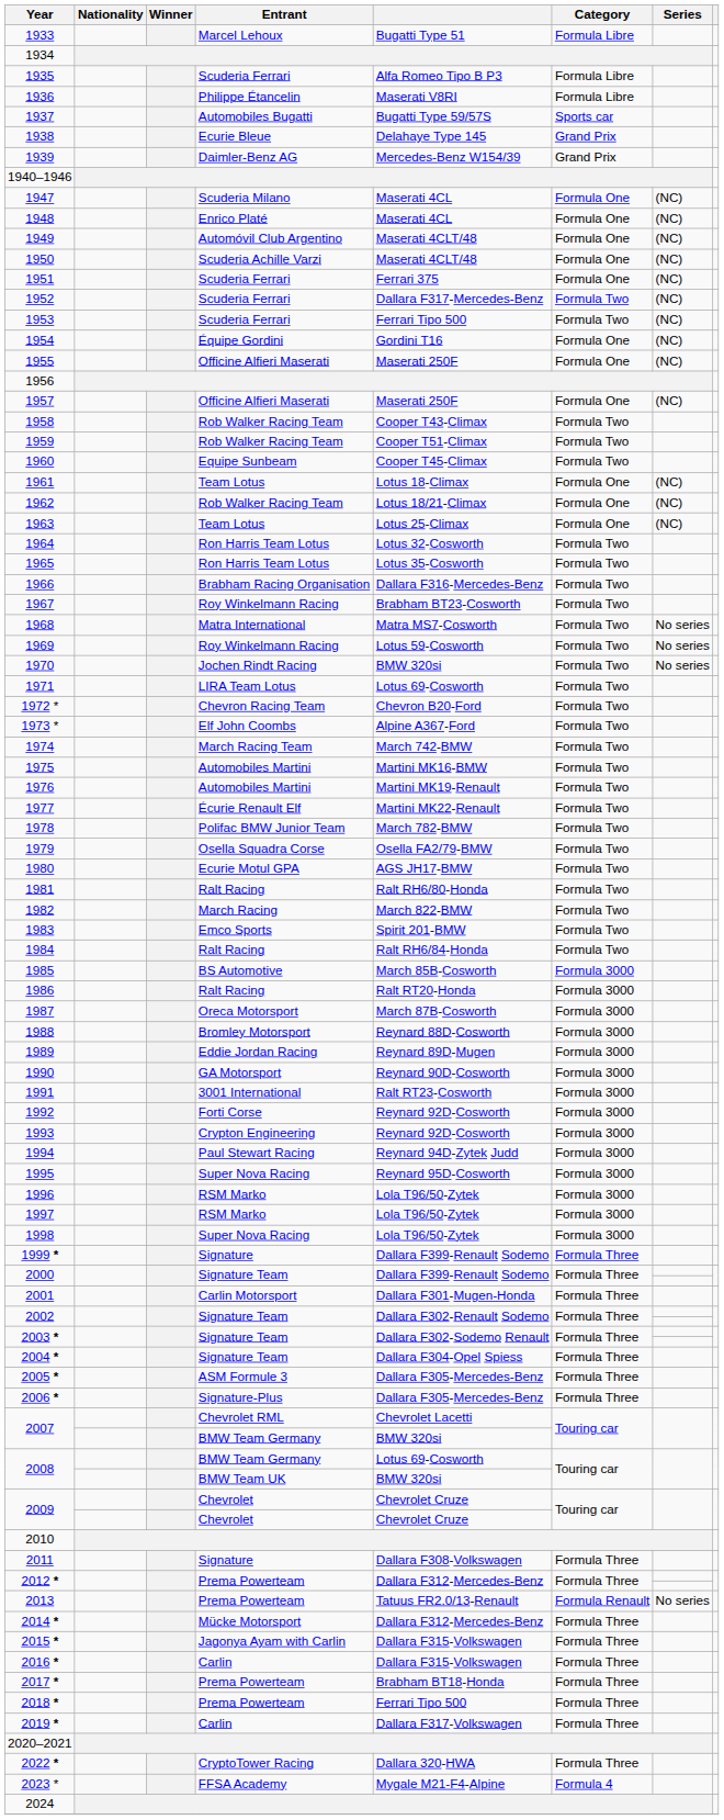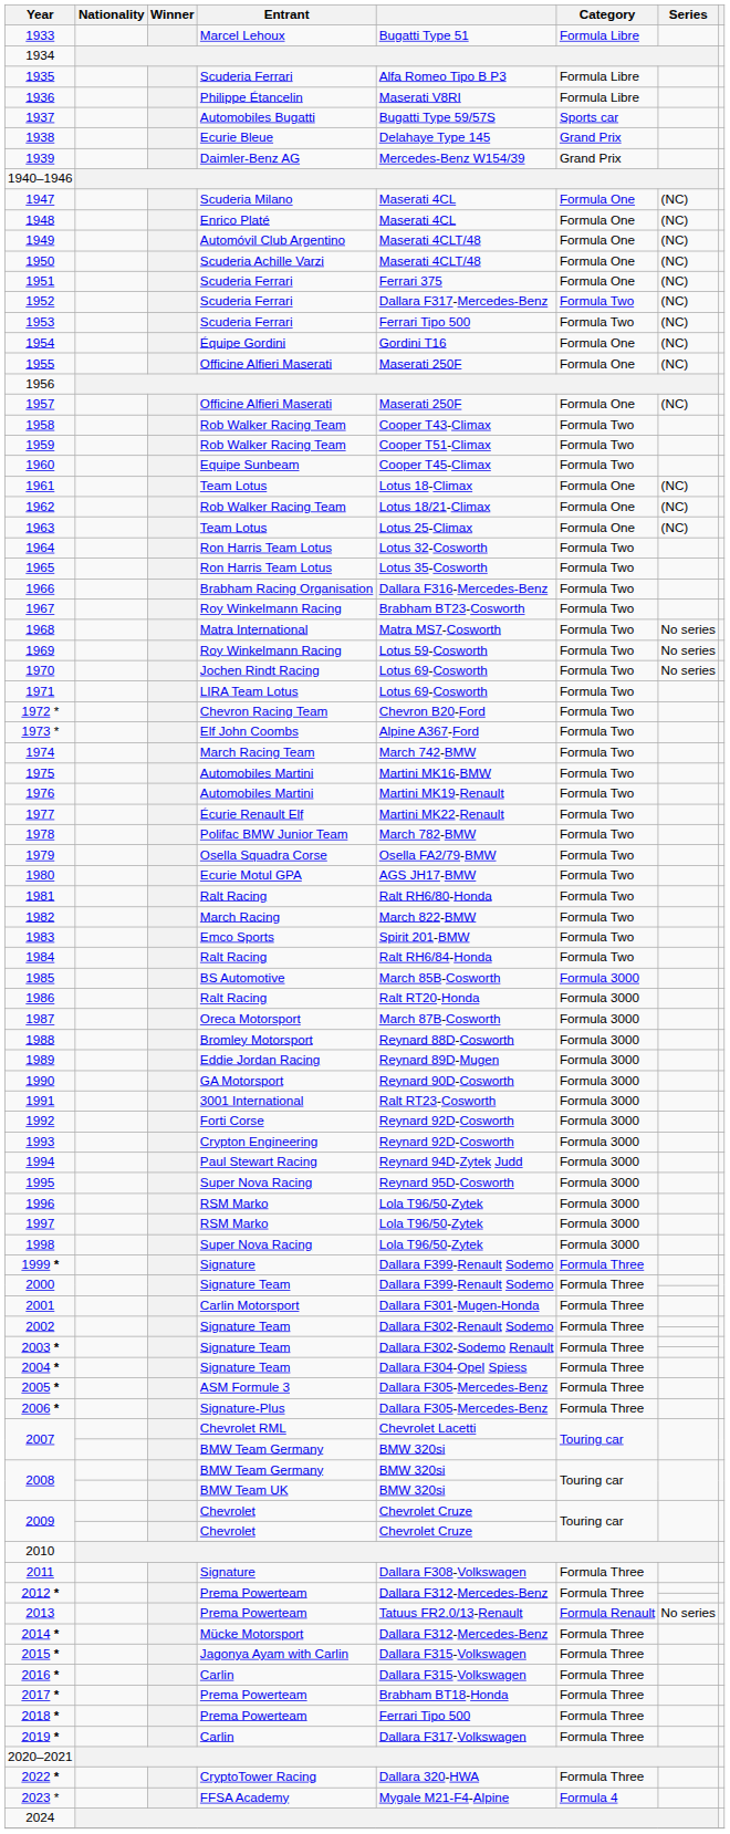1970 | column 5: BMW 320si -> Lotus 69-Cosworth
2008 / BMW Team Germany | column 5: Lotus 69-Cosworth -> BMW 320si
